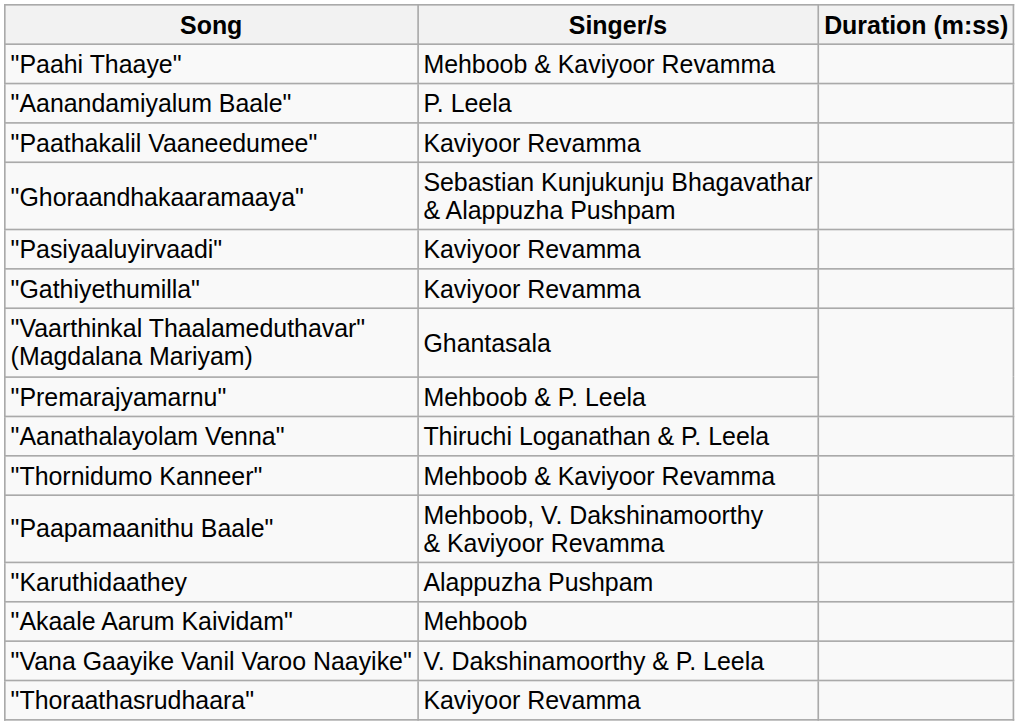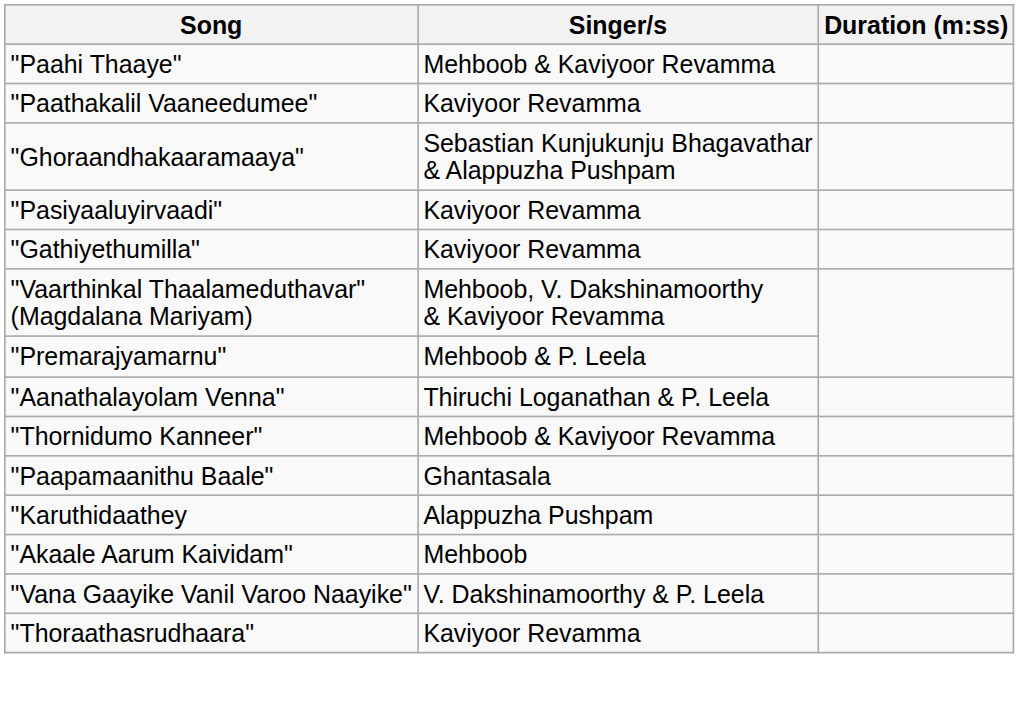- row: "Aanandamiyalum Baale" | P. Leela
"Vaarthinkal Thaalameduthavar" (Magdalana Mariyam) | Singer/s: Ghantasala -> Mehboob, V. Dakshinamoorthy & Kaviyoor Revamma
"Paapamaanithu Baale" | Singer/s: Mehboob, V. Dakshinamoorthy & Kaviyoor Revamma -> Ghantasala
